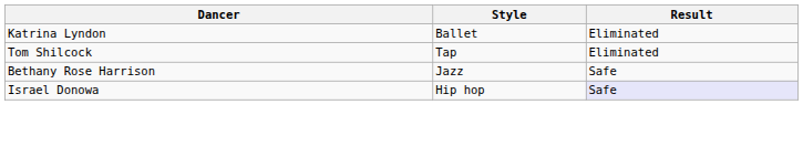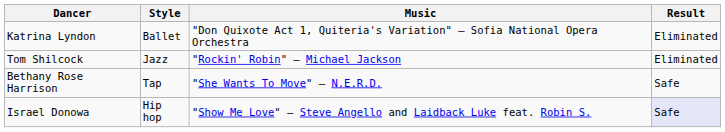+ column: Music | "Don Quixote Act 1, Quiteria's Variation" – Sofia National Opera Orchestra | "Rockin' Robin" – Michael Jackson | "She Wants To Move" – N.E.R.D. | "Show Me Love" – Steve Angello and Laidback Luke feat. Robin S.
Tom Shilcock | Style: Tap -> Jazz
Bethany Rose Harrison | Style: Jazz -> Tap
